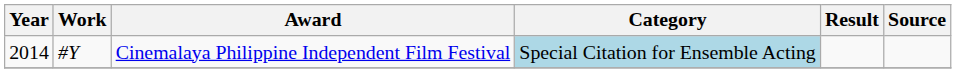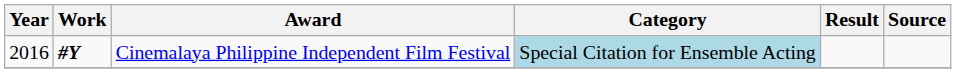Cinemalaya Philippine Independent Film Festival | Year: 2014 -> 2016
Cinemalaya Philippine Independent Film Festival | Work: normal -> bold
